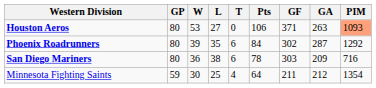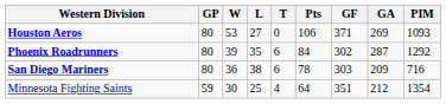Houston Aeros | GA: 263 -> 269
Houston Aeros | PIM: lightsalmon background -> no background
Minnesota Fighting Saints | GF: 211 -> 351
